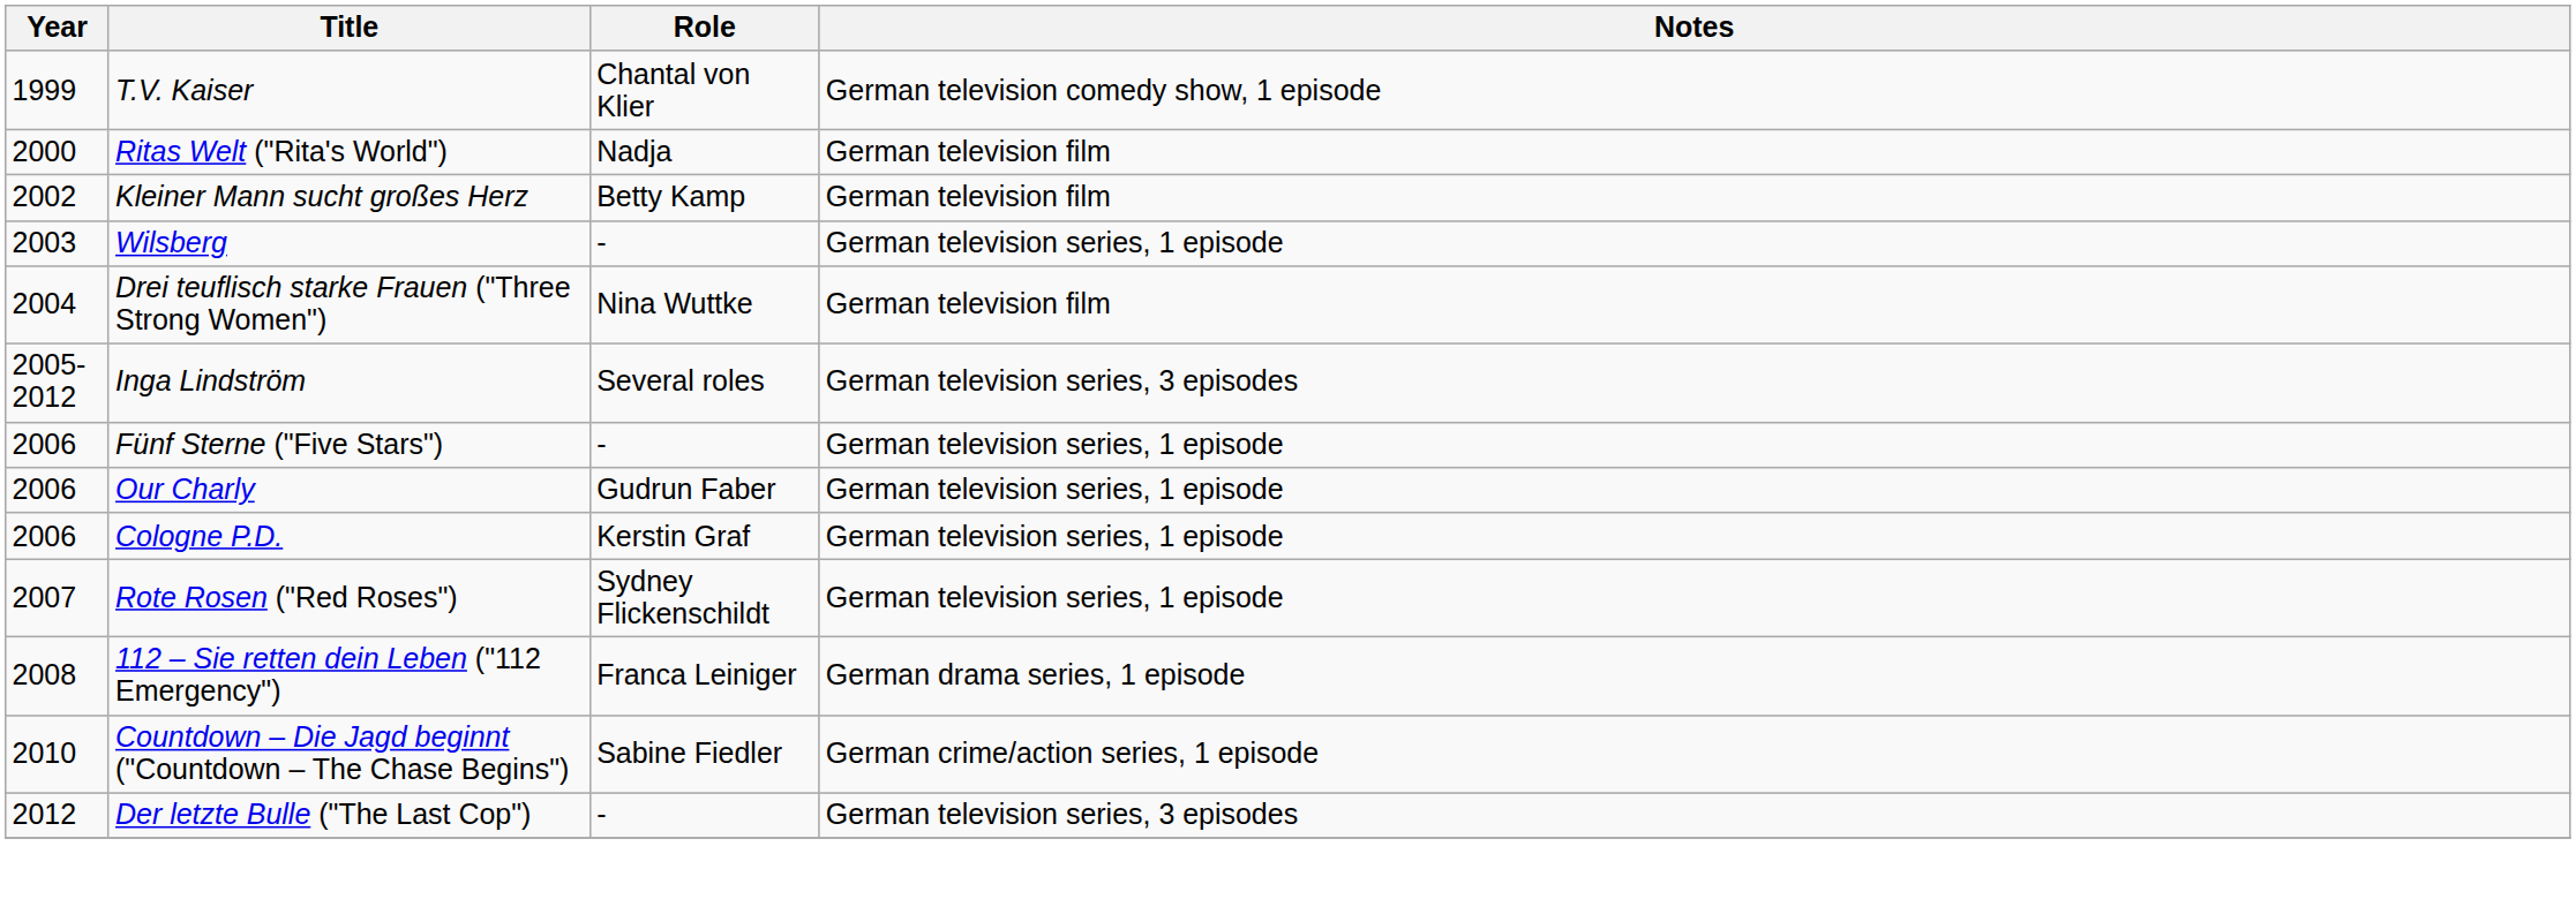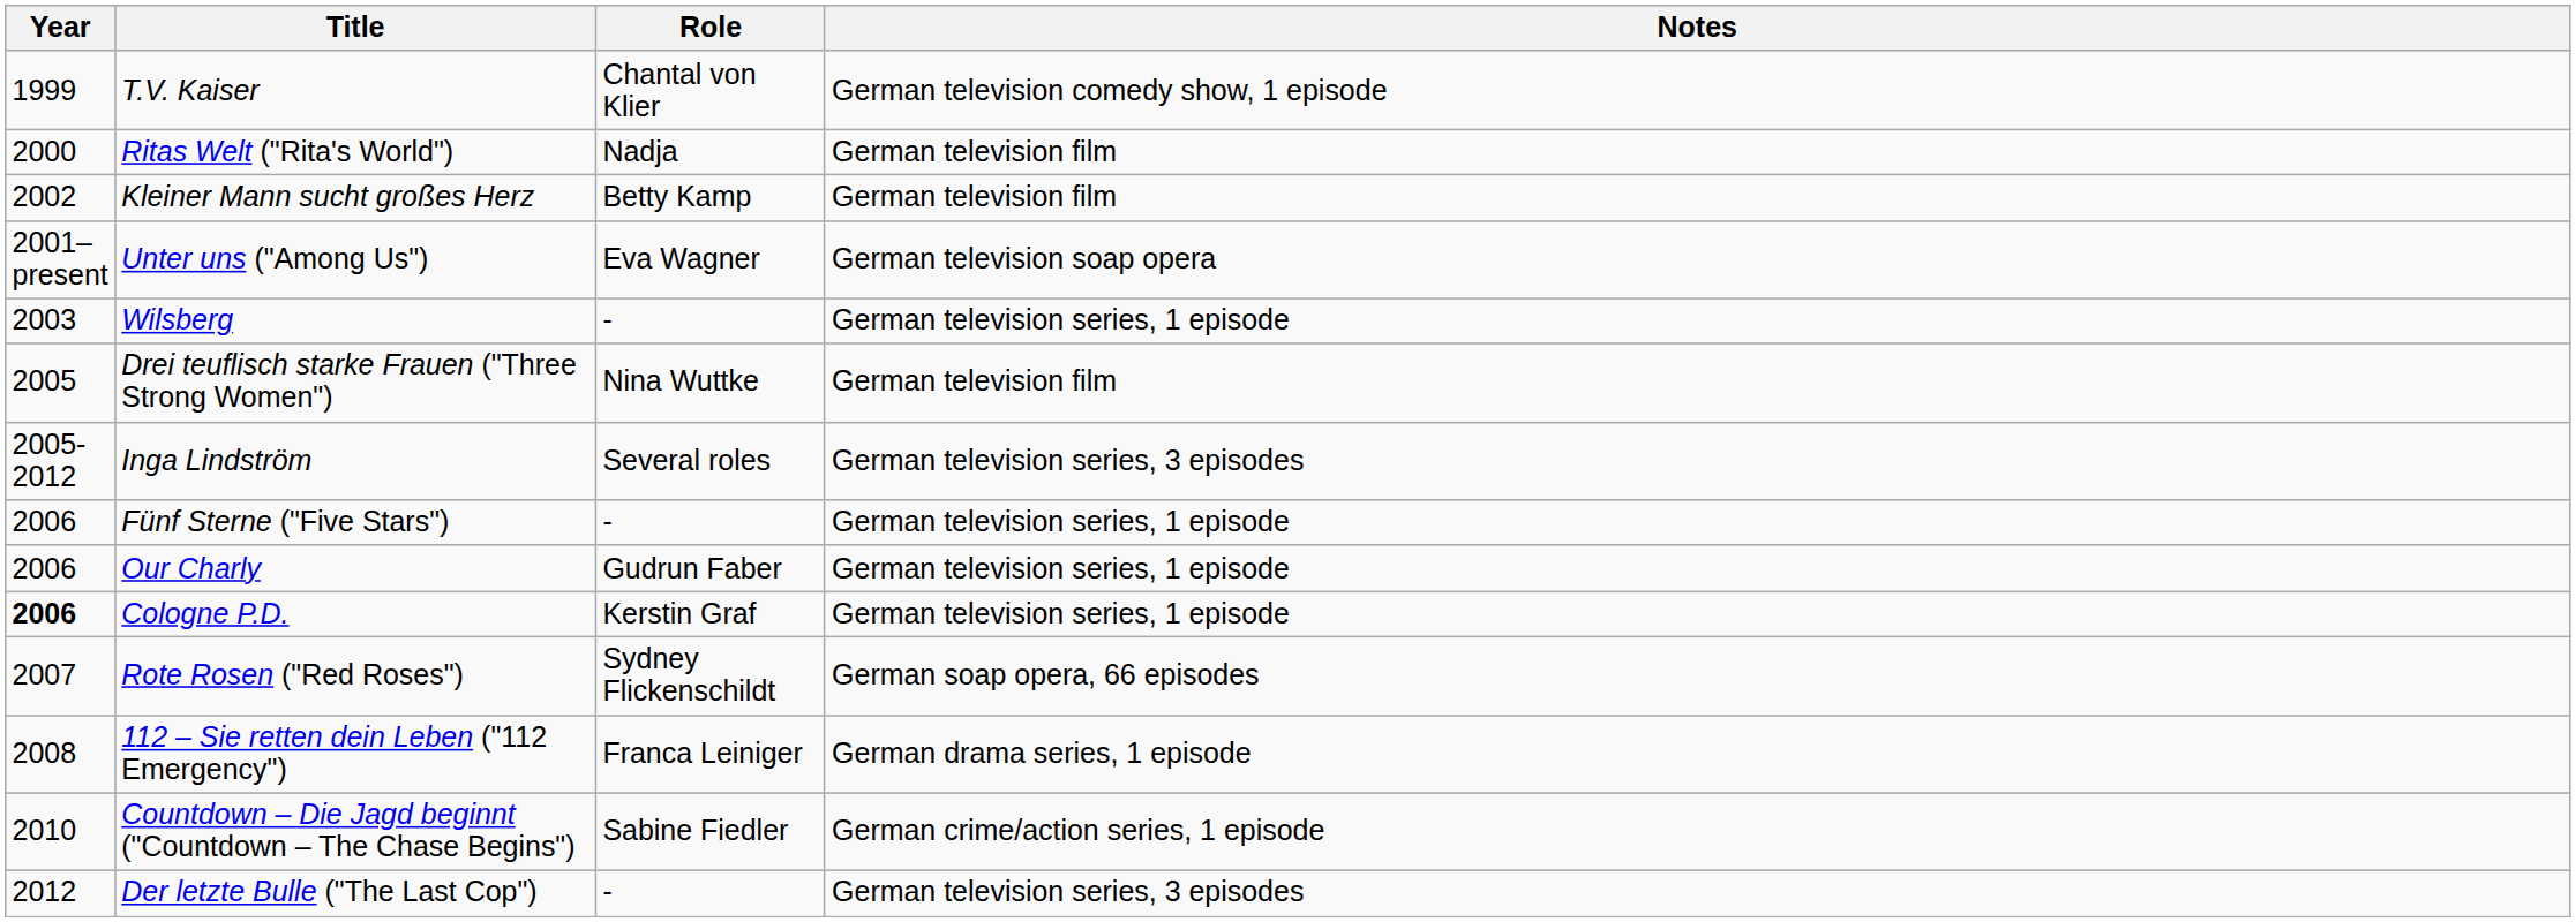+ row: 2001–present | Unter uns ("Among Us") | Eva Wagner | German television soap opera
Drei teuflisch starke Frauen ("Three Strong Women") | Year: 2004 -> 2005
Cologne P.D. | Year: normal -> bold
Rote Rosen ("Red Roses") | Notes: German television series, 1 episode -> German soap opera, 66 episodes
